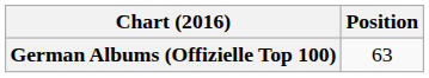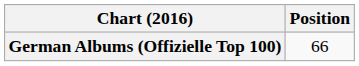German Albums (Offizielle Top 100) | Position: 63 -> 66
